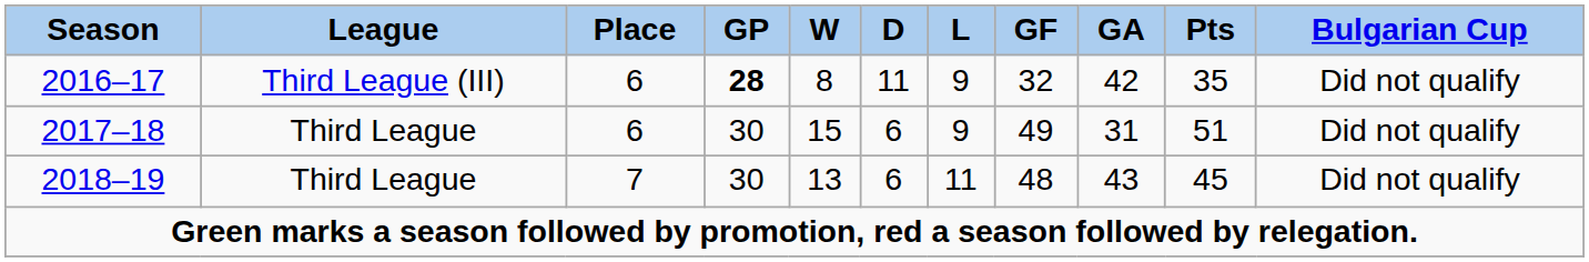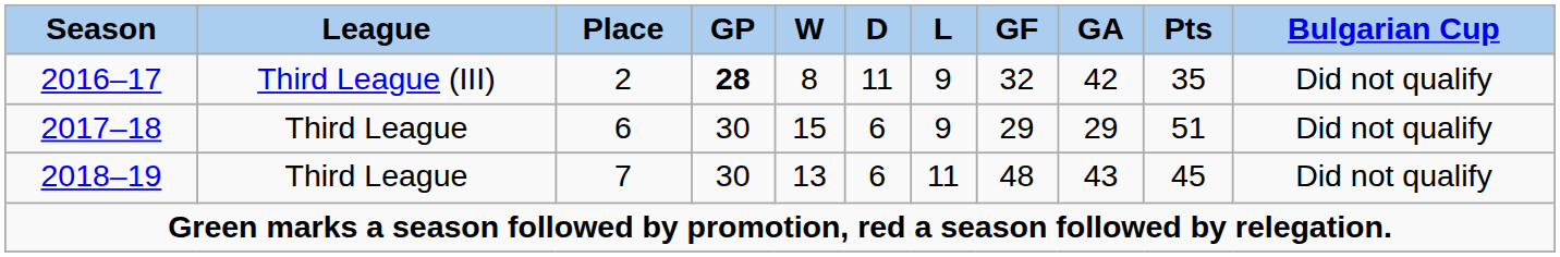2016–17 | Place: 6 -> 2
2017–18 | GF: 49 -> 29
2017–18 | GA: 31 -> 29
